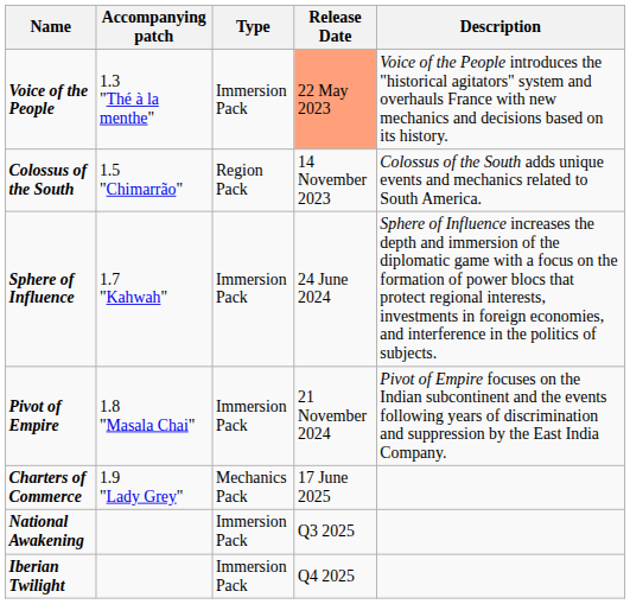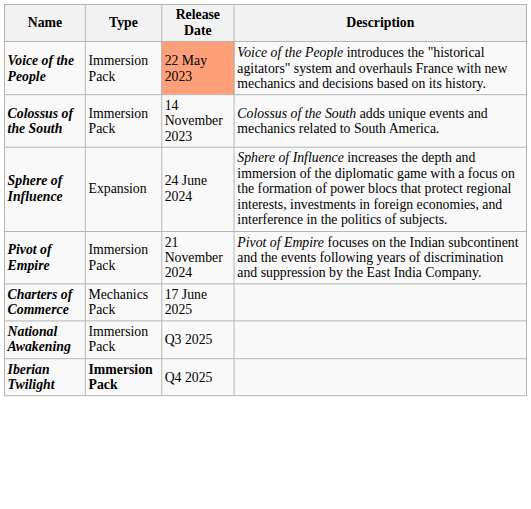- column: Accompanying patch | 1.3 "Thé à la menthe" | 1.5 "Chimarrão" | 1.7 "Kahwah" | 1.8 "Masala Chai" | 1.9 "Lady Grey"
Colossus of the South | Type: Region Pack -> Immersion Pack
Sphere of Influence | Type: Immersion Pack -> Expansion
Iberian Twilight | Type: normal -> bold
